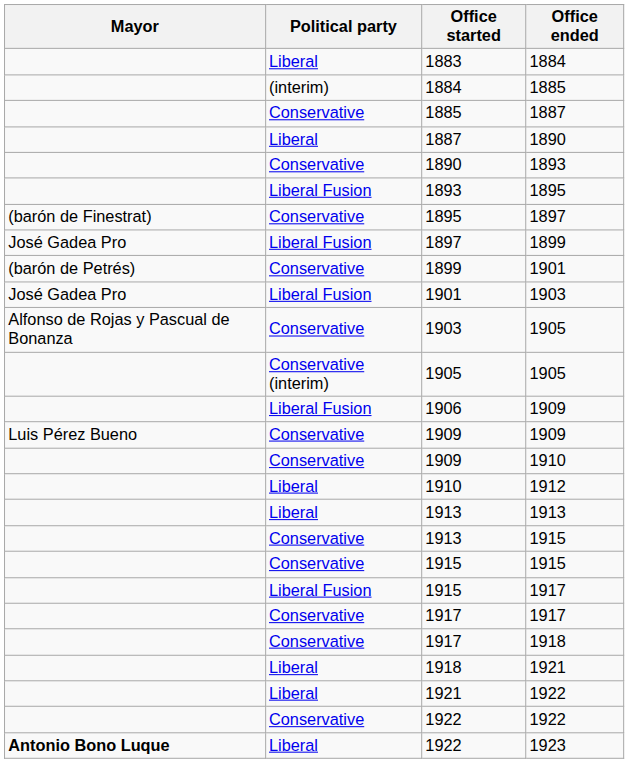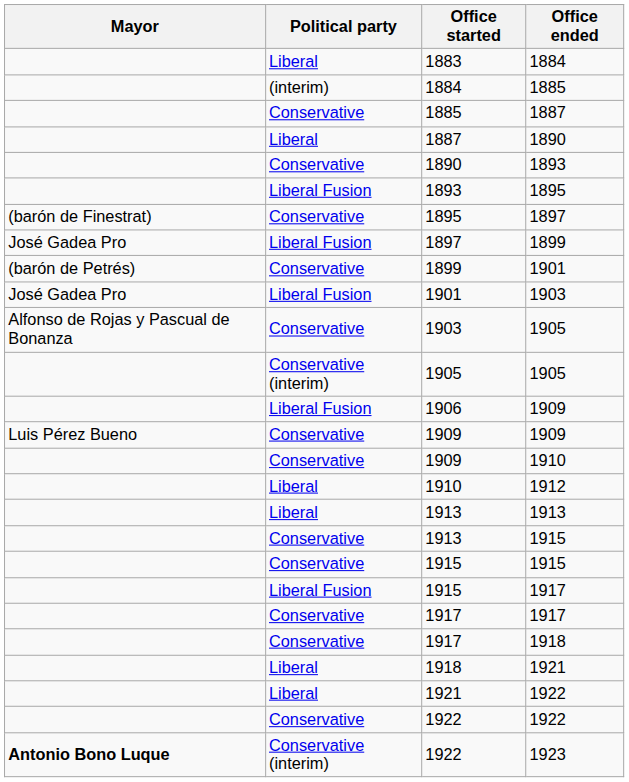1922 / 1923 | Political party: Liberal -> Conservative (interim)
